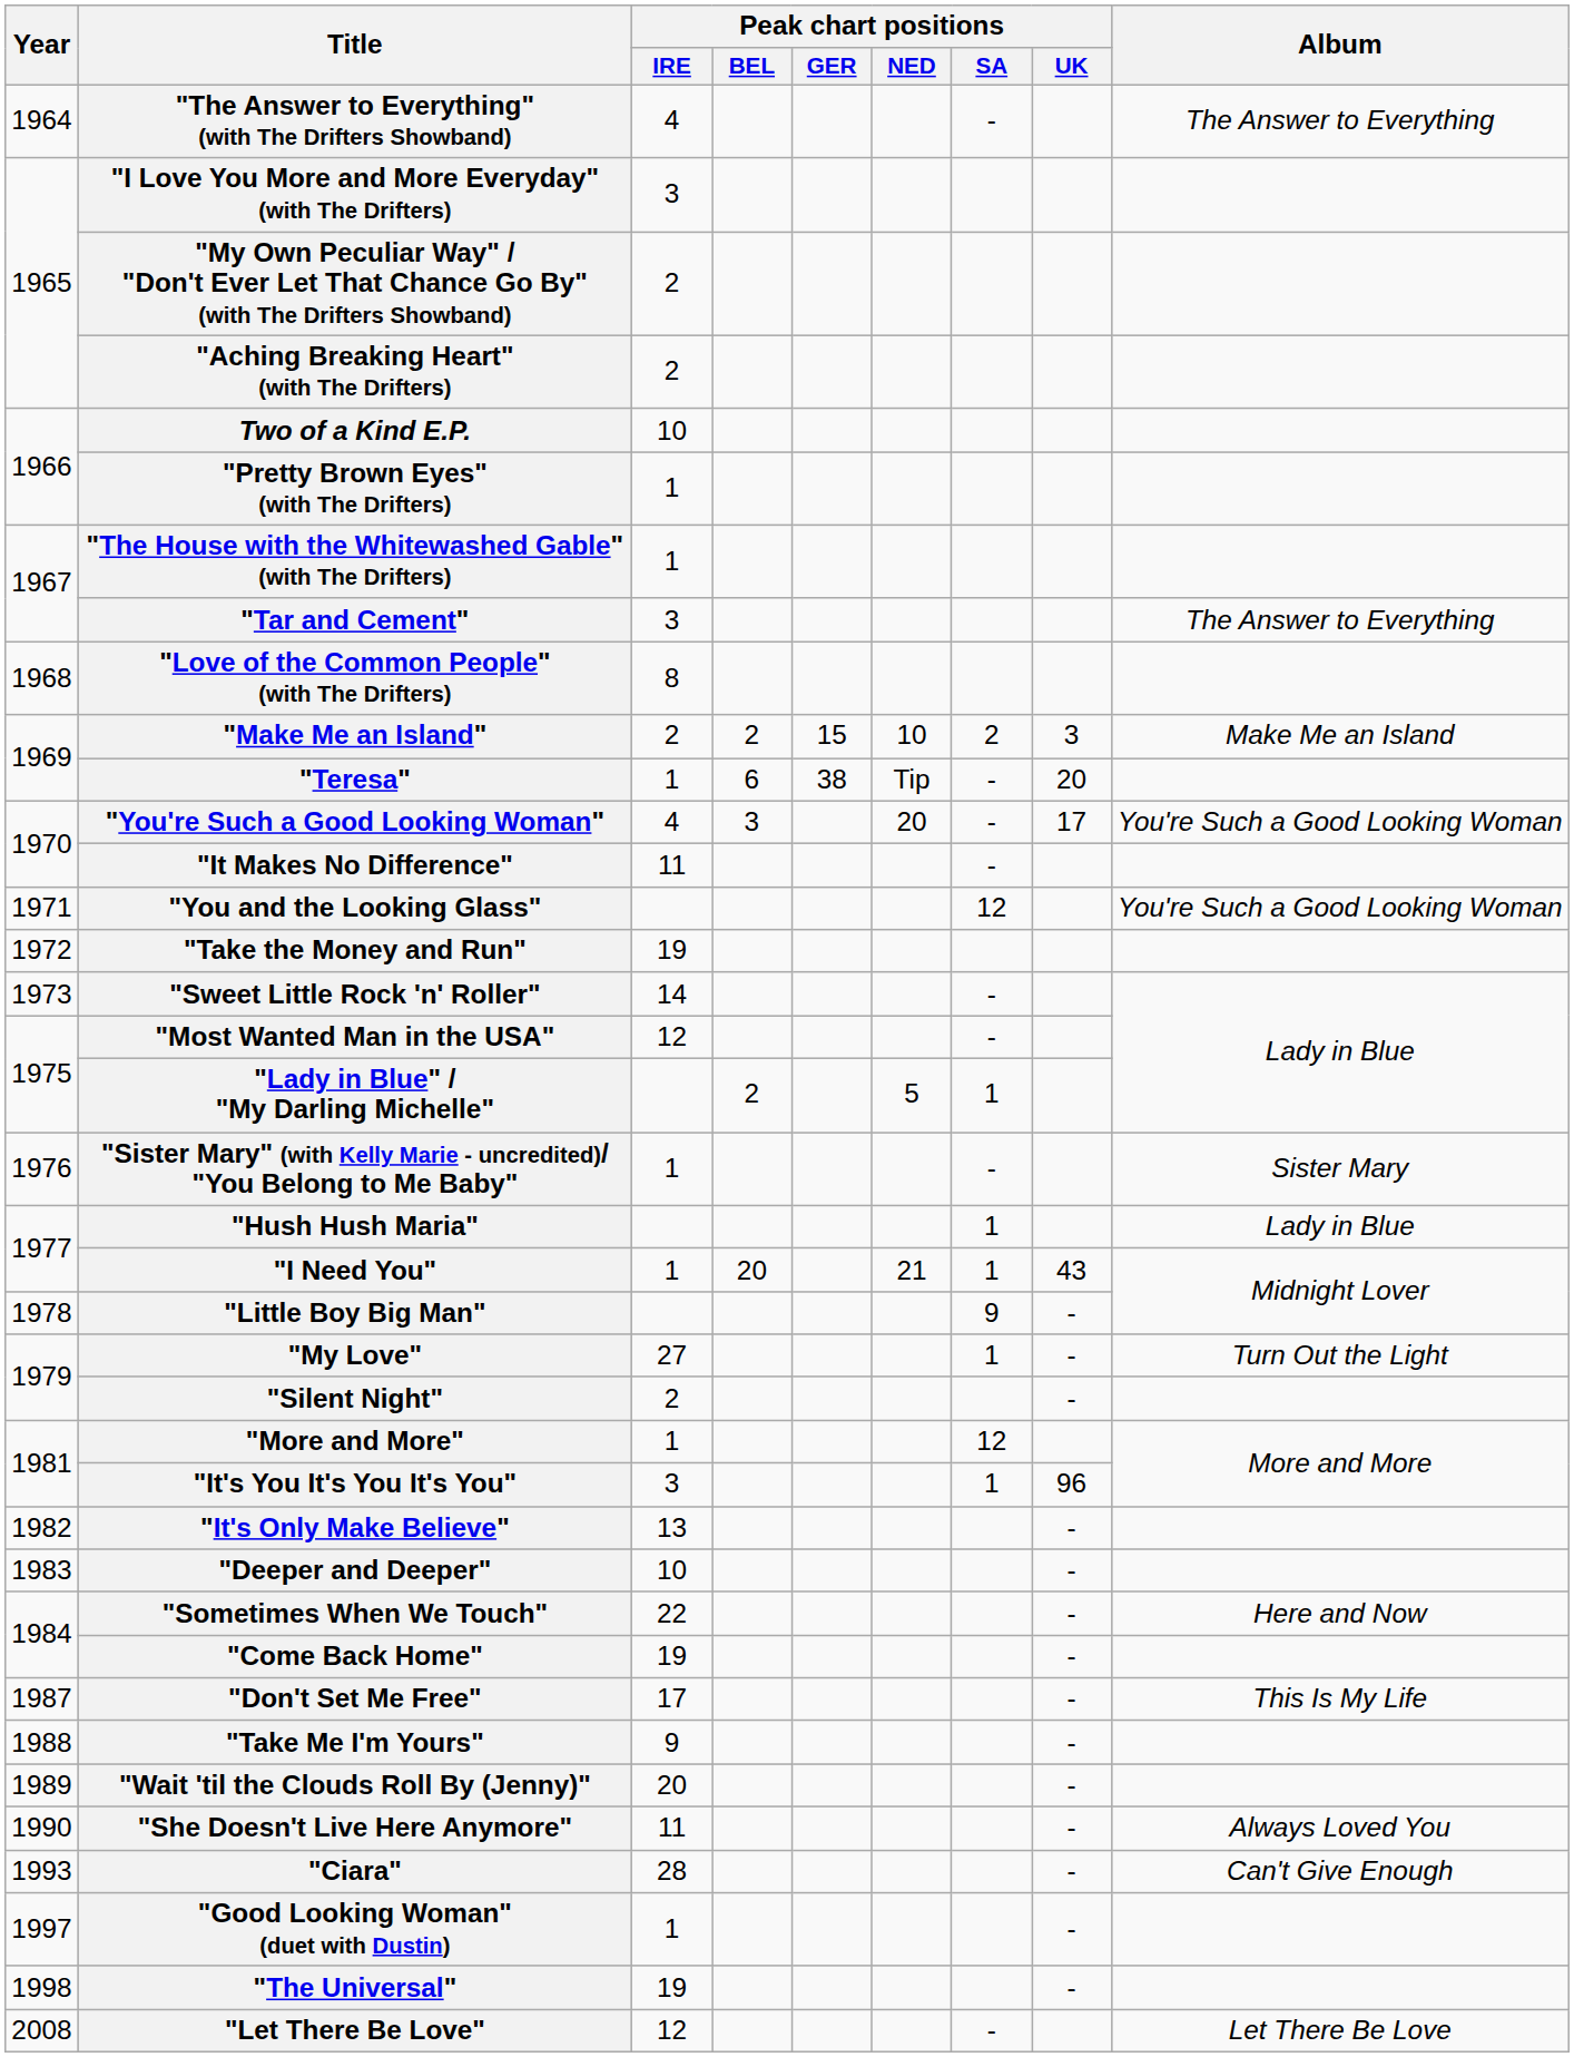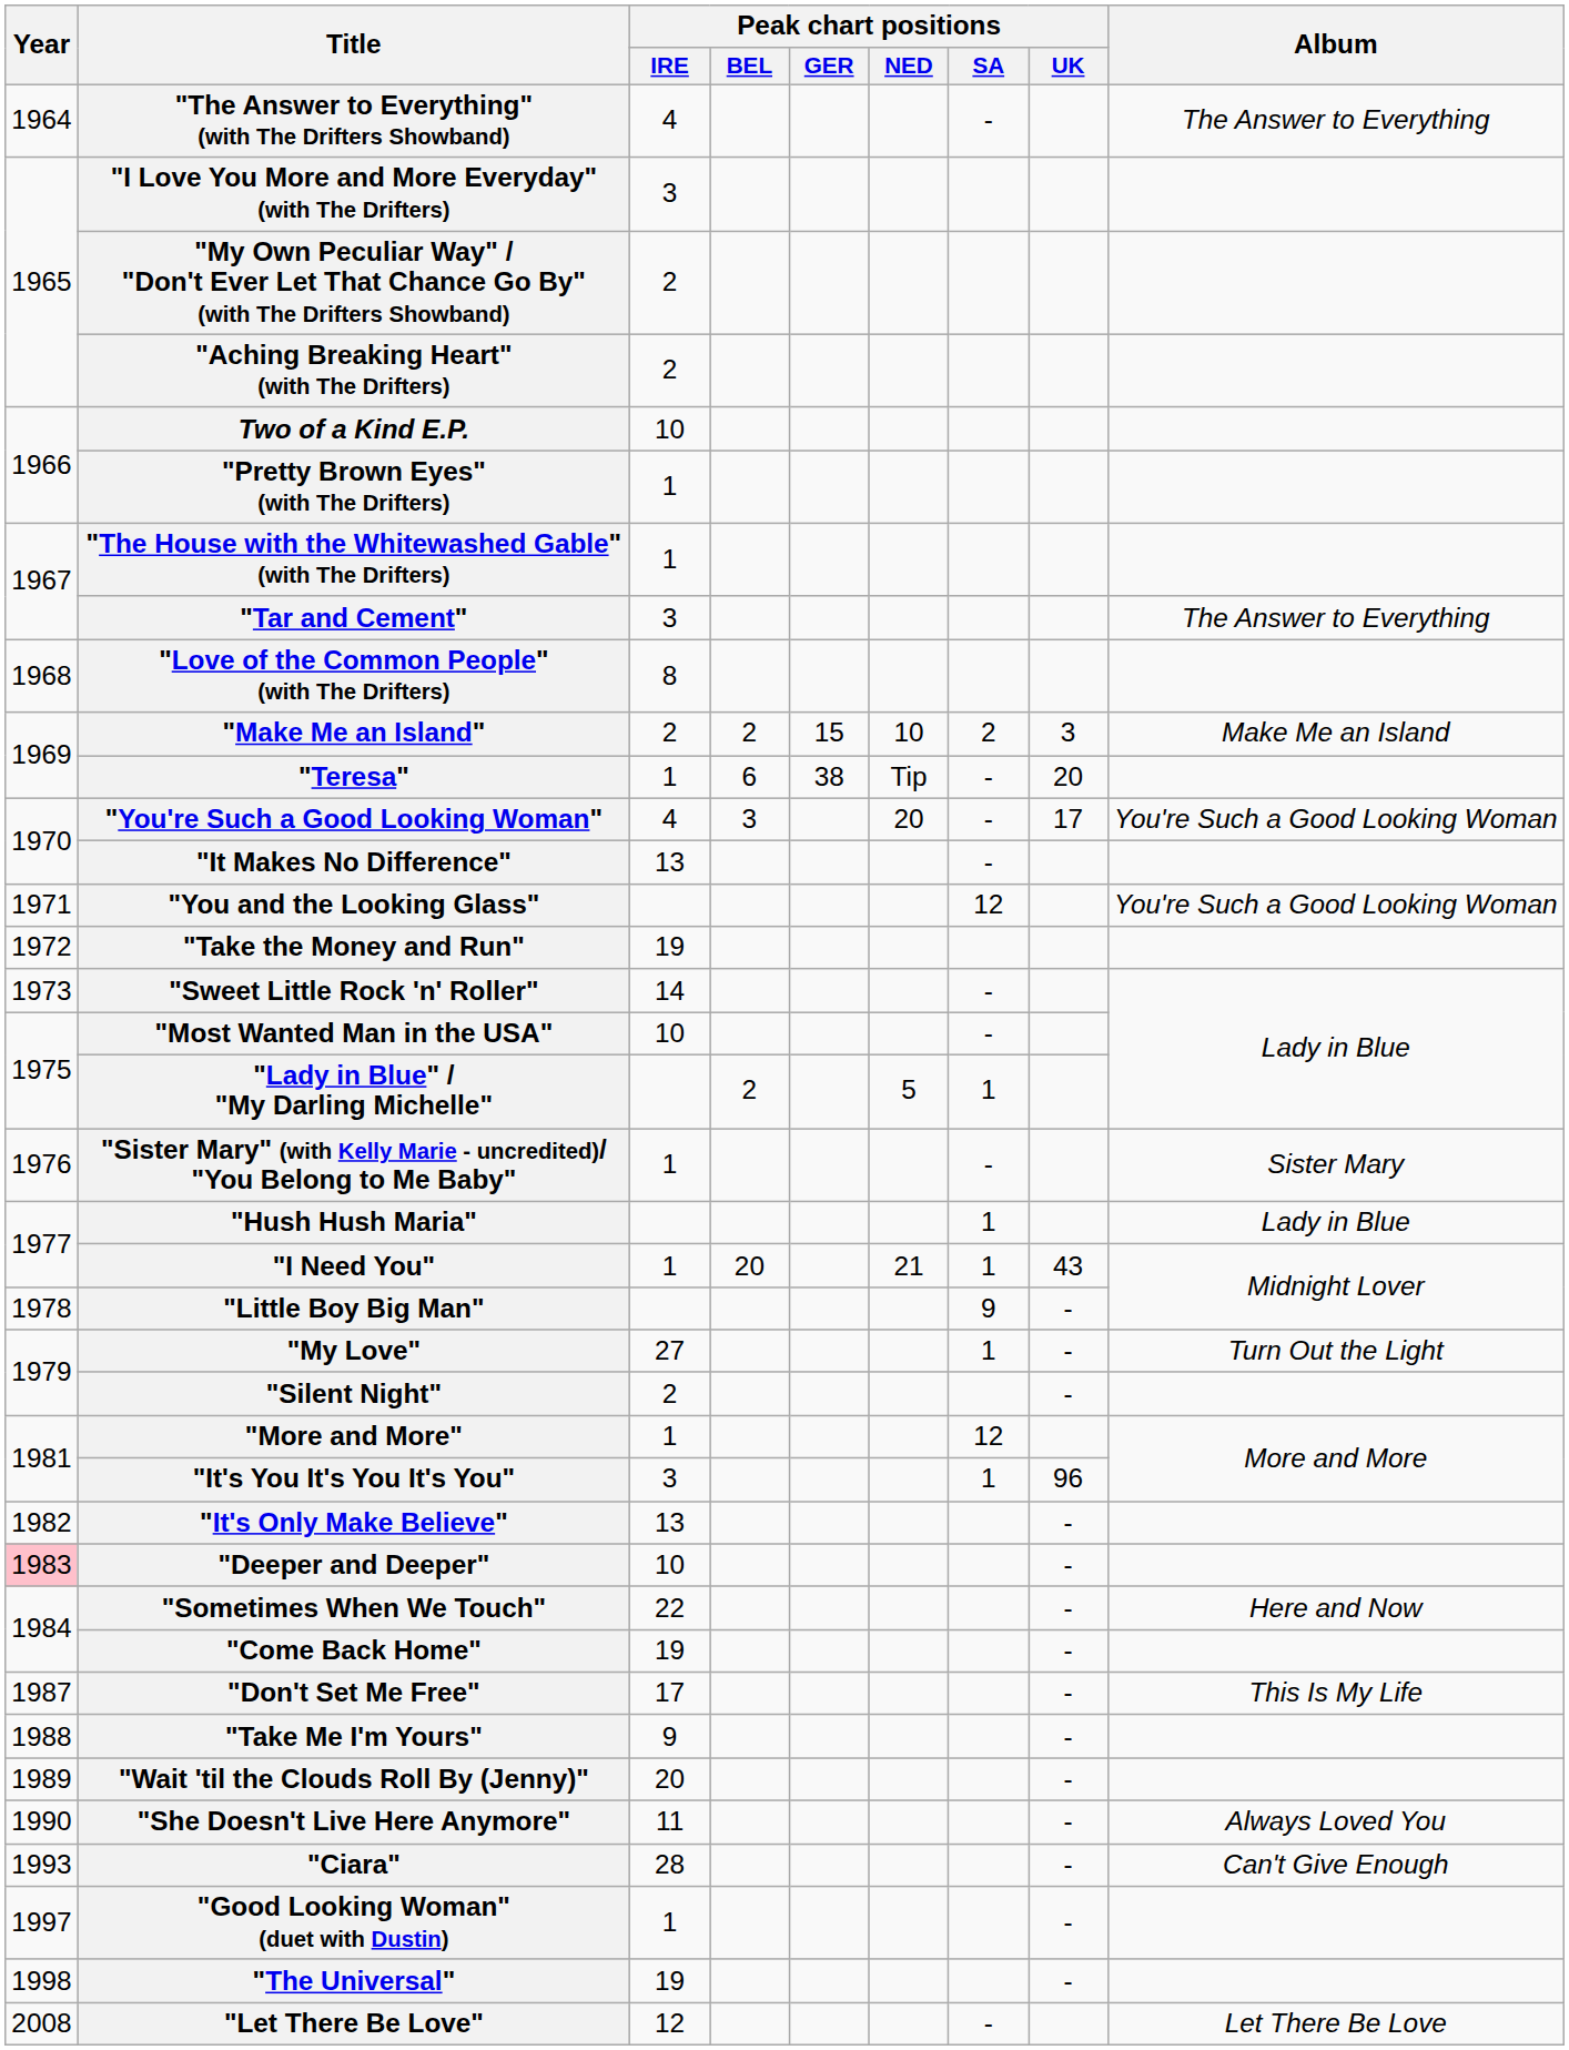"It Makes No Difference" | Peak chart positions / IRE: 11 -> 13
"Most Wanted Man in the USA" | Peak chart positions / IRE: 12 -> 10
"Deeper and Deeper" | Year: no background -> pink background
